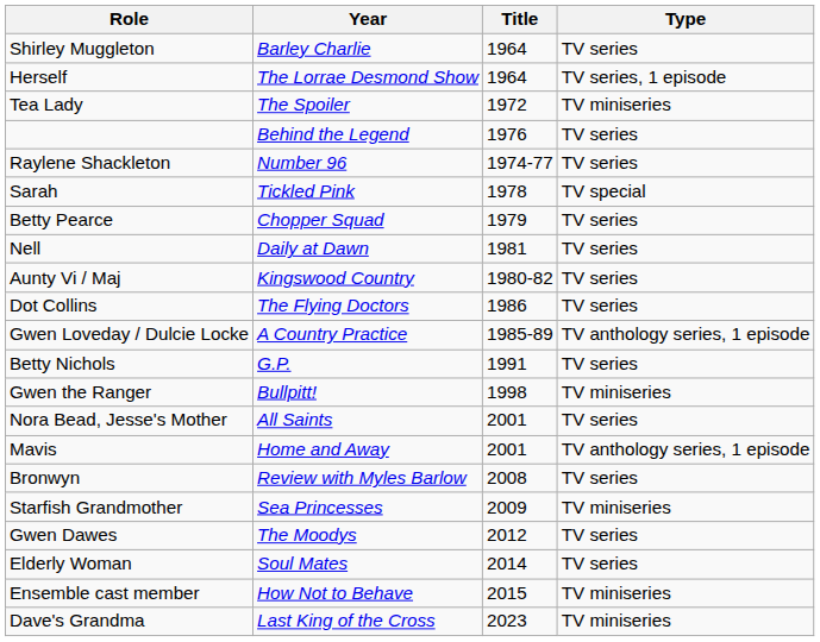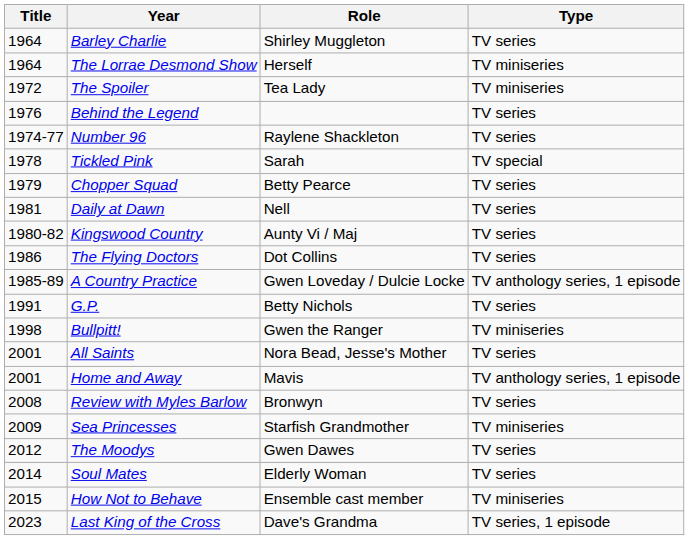columns swapped: Title <-> Role
The Lorrae Desmond Show | Type: TV series, 1 episode -> TV miniseries
Last King of the Cross | Type: TV miniseries -> TV series, 1 episode
